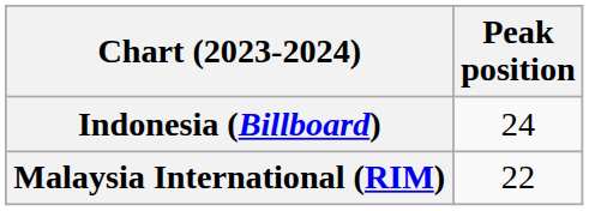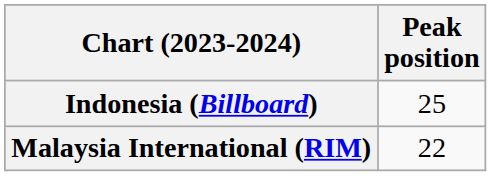Indonesia (Billboard) | Peak position: 24 -> 25
